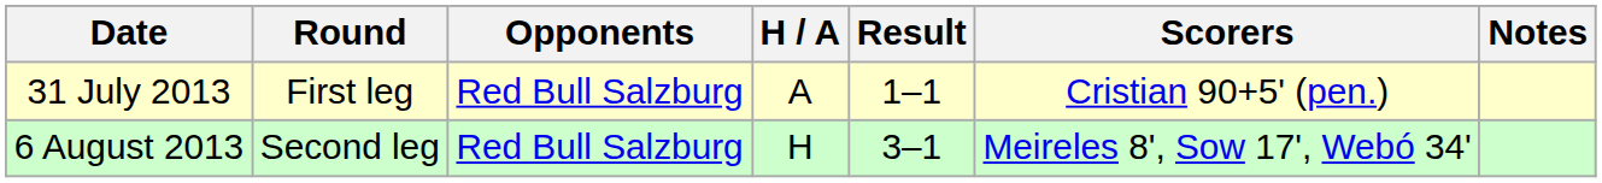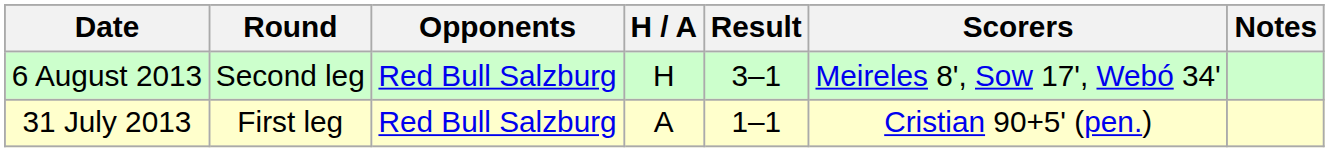rows swapped: 31 July 2013 <-> 6 August 2013
